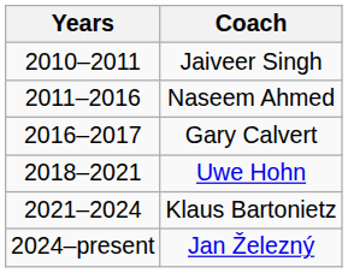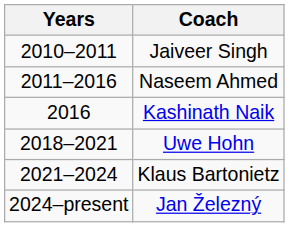+ row: 2016 | Kashinath Naik
- row: 2016–2017 | Gary Calvert
